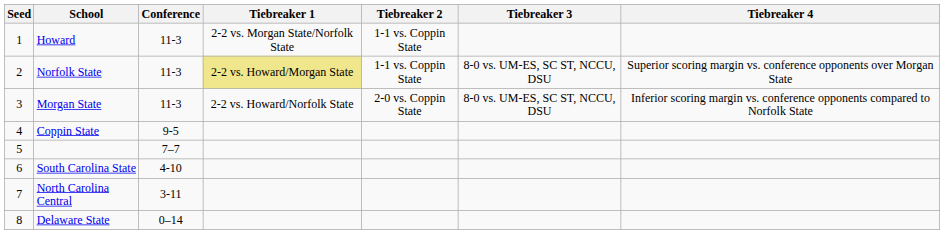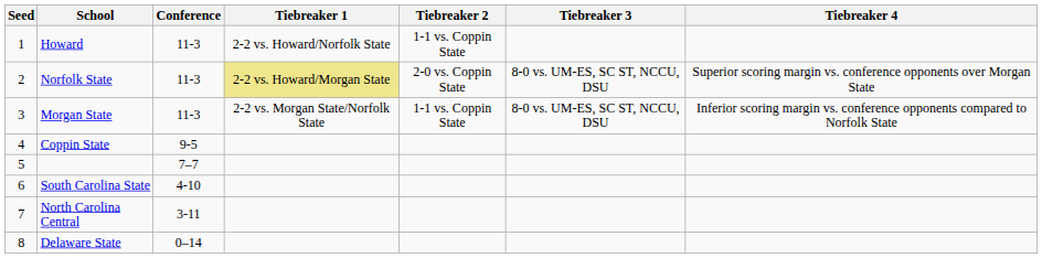Howard | Tiebreaker 1: 2-2 vs. Morgan State/Norfolk State -> 2-2 vs. Howard/Norfolk State
Norfolk State | Tiebreaker 2: 1-1 vs. Coppin State -> 2-0 vs. Coppin State
Morgan State | Tiebreaker 1: 2-2 vs. Howard/Norfolk State -> 2-2 vs. Morgan State/Norfolk State
Morgan State | Tiebreaker 2: 2-0 vs. Coppin State -> 1-1 vs. Coppin State
